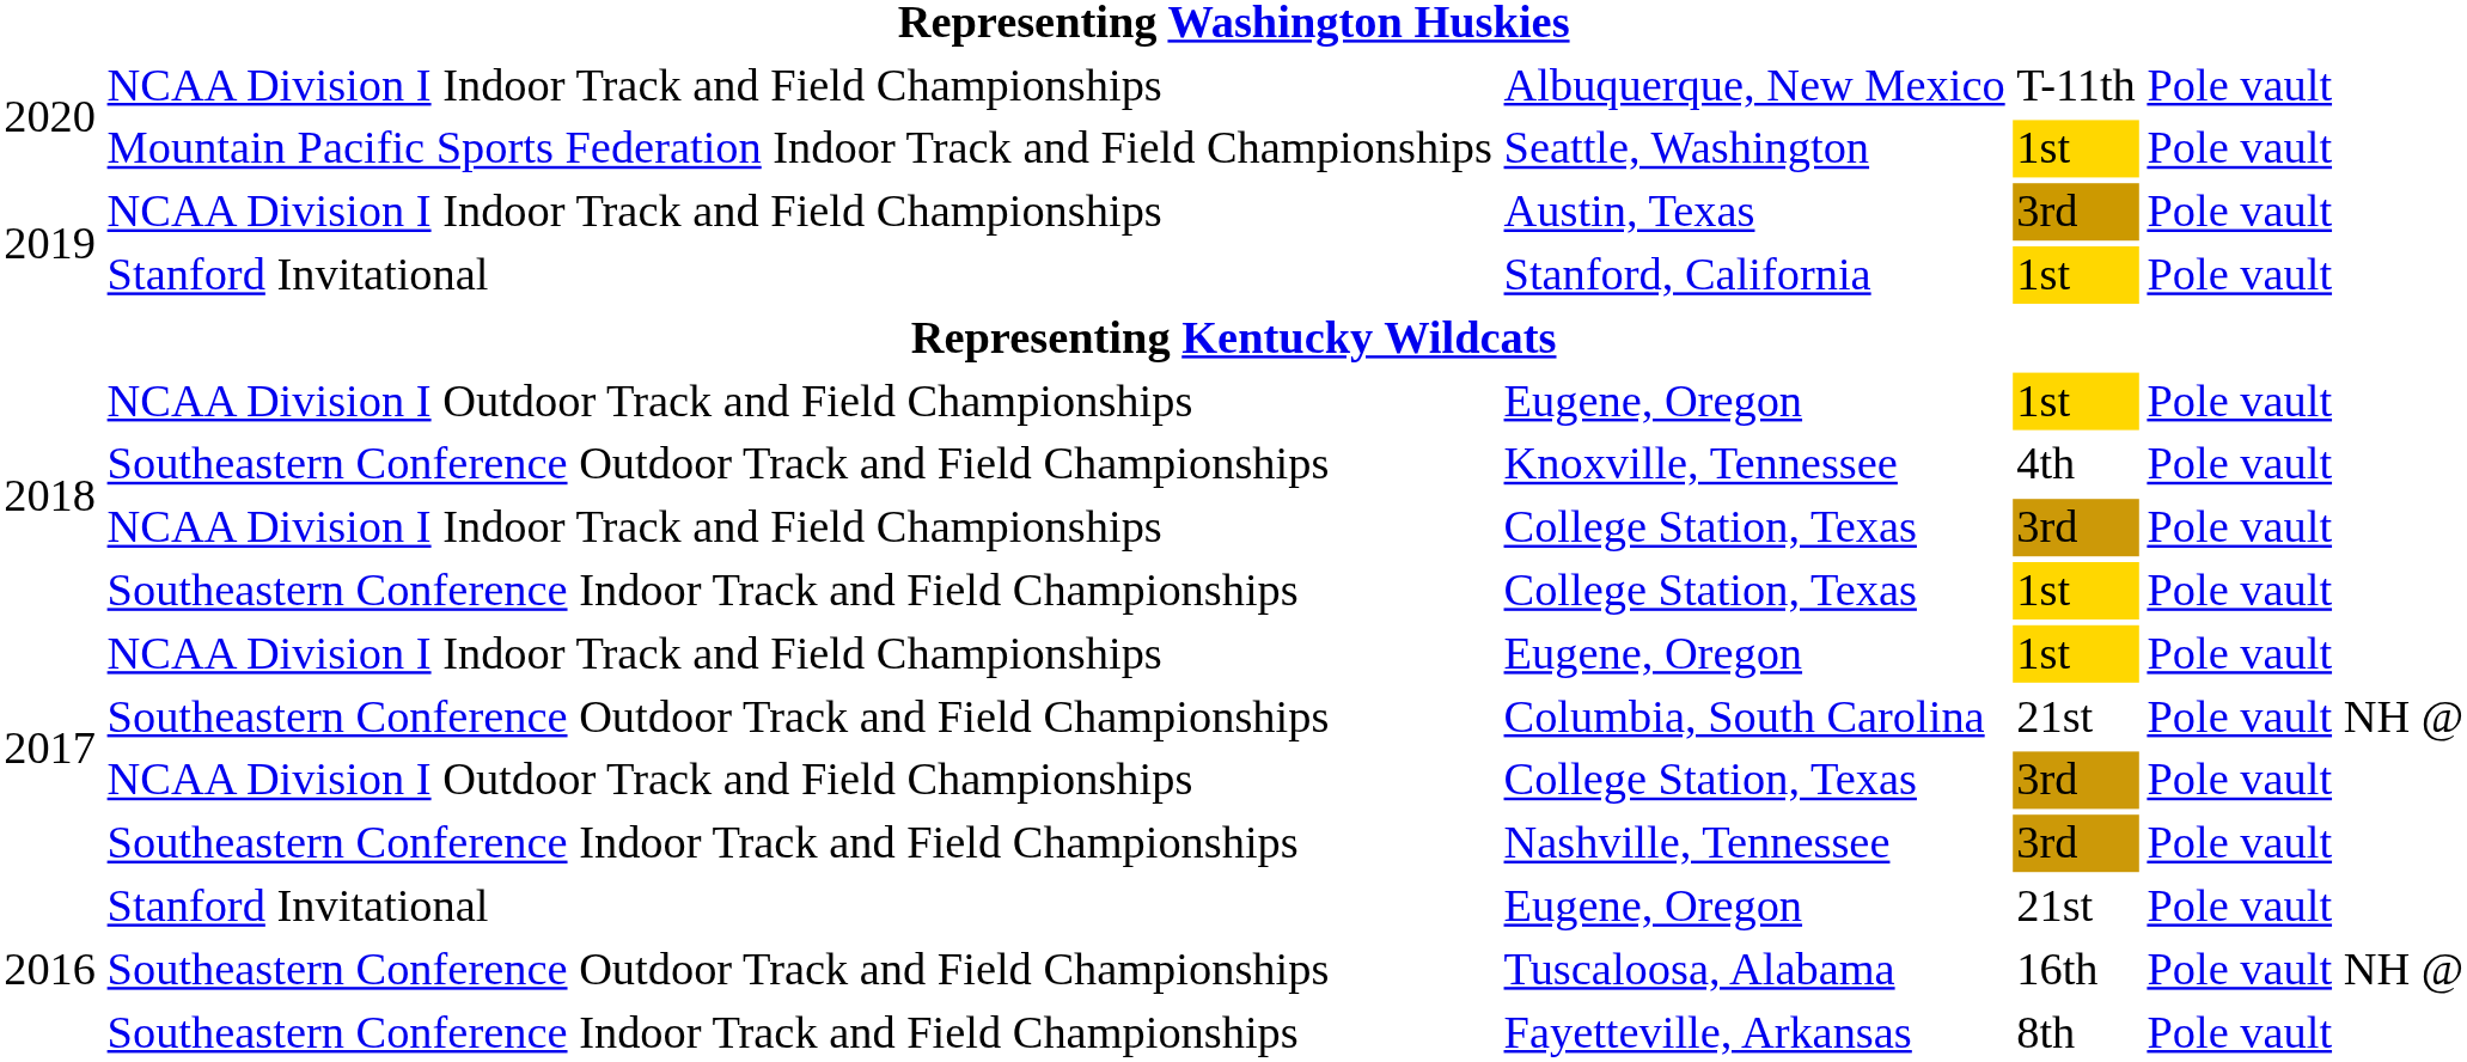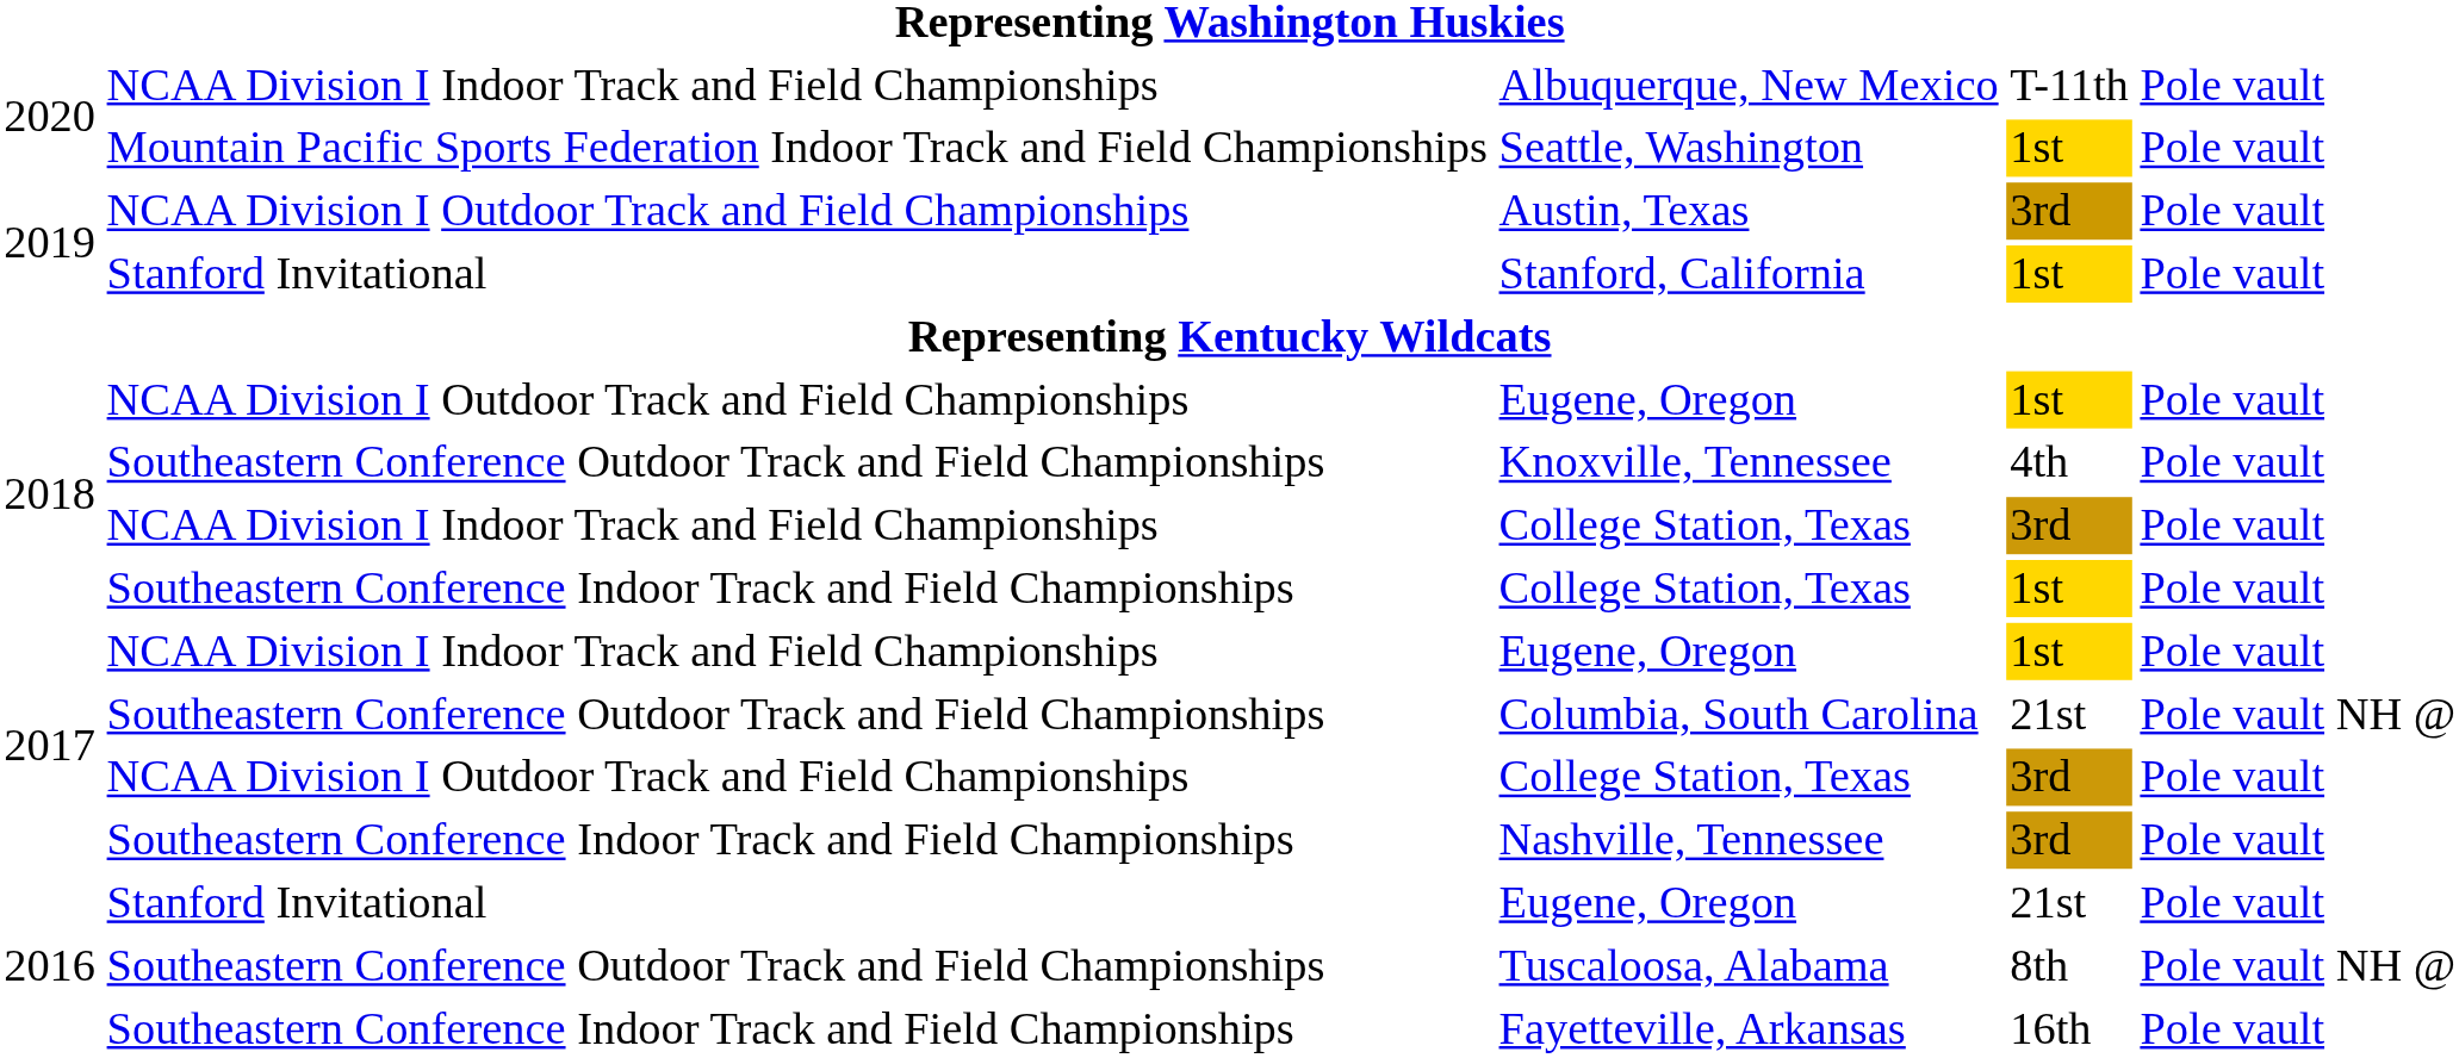Austin, Texas | column 2: NCAA Division I Indoor Track and Field Championships -> NCAA Division I Outdoor Track and Field Championships
Tuscaloosa, Alabama | column 4: 16th -> 8th
Fayetteville, Arkansas | column 4: 8th -> 16th
